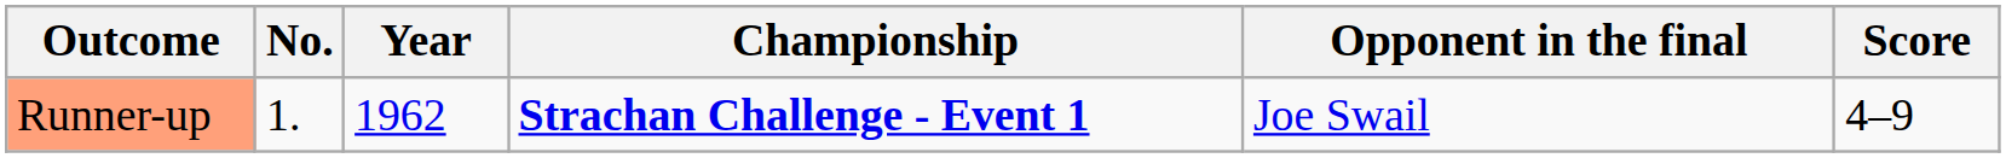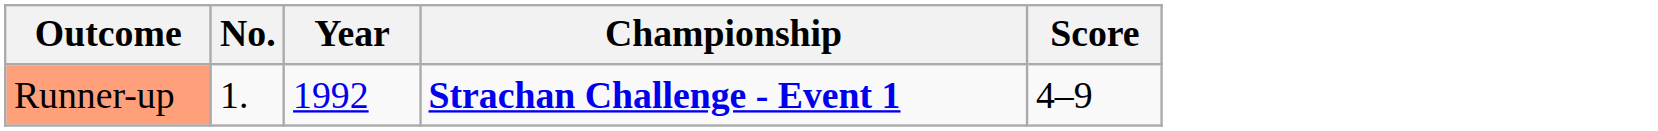- column: Opponent in the final | Joe Swail
Runner-up | Year: 1962 -> 1992
